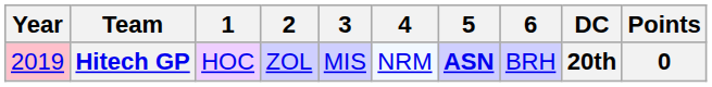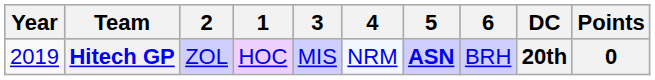columns swapped: 1 <-> 2
Hitech GP | Year: pink background -> no background
